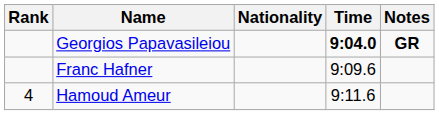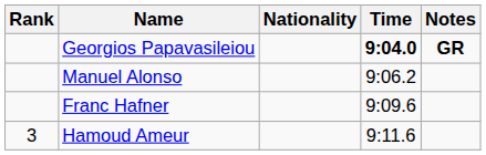+ row: Manuel Alonso | 9:06.2
Hamoud Ameur | Rank: 4 -> 3
